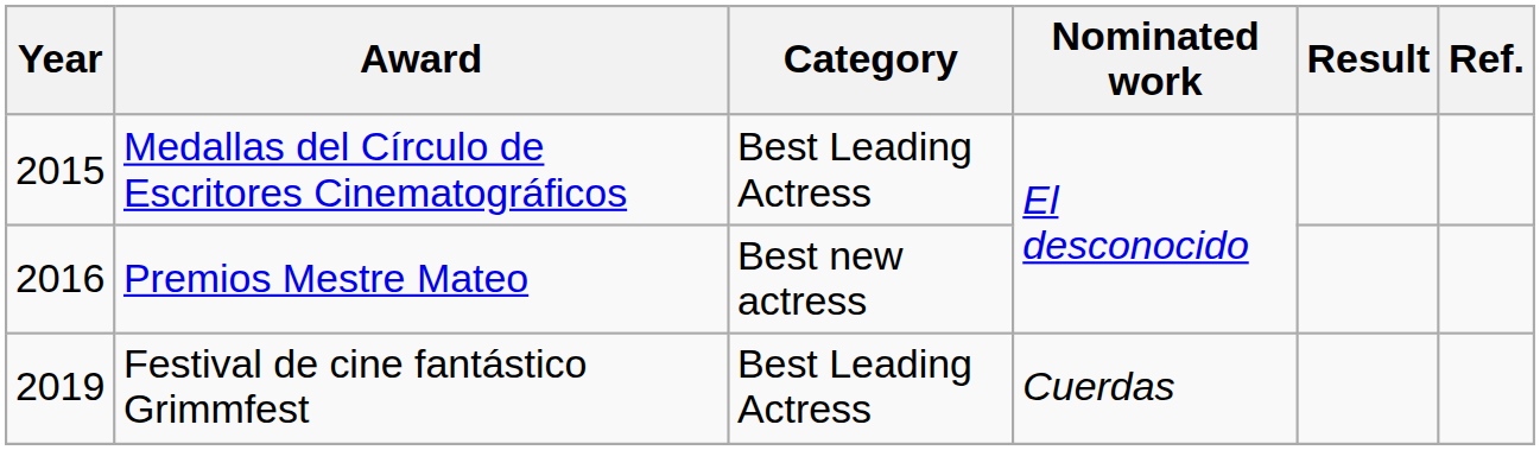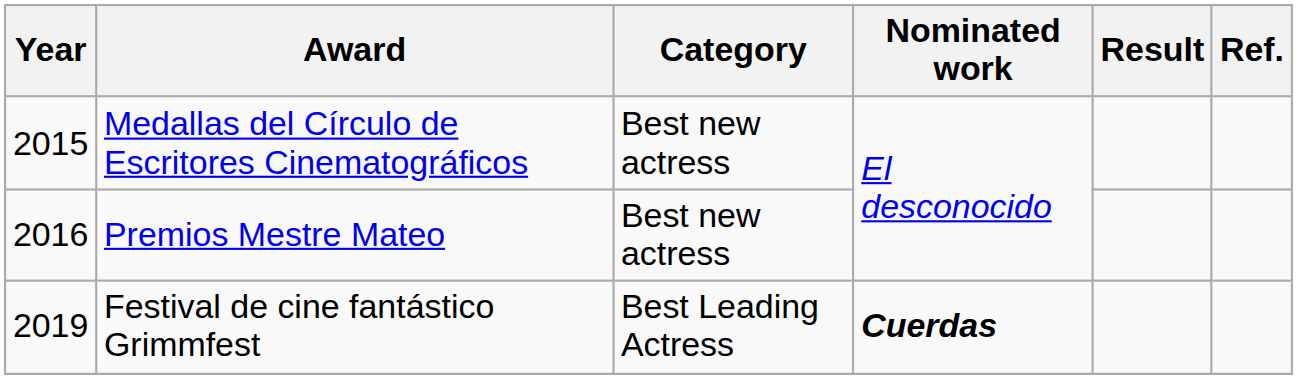Medallas del Círculo de Escritores Cinematográficos | Category: Best Leading Actress -> Best new actress
Festival de cine fantástico Grimmfest | Nominated work: normal -> bold
